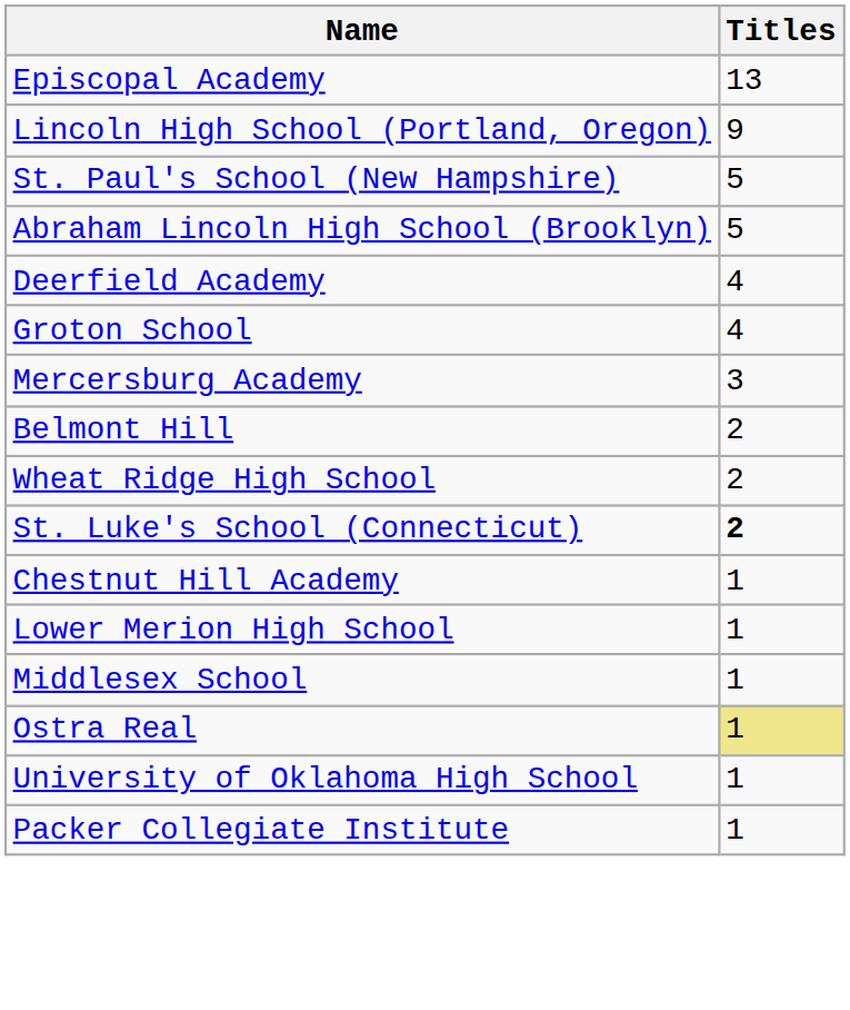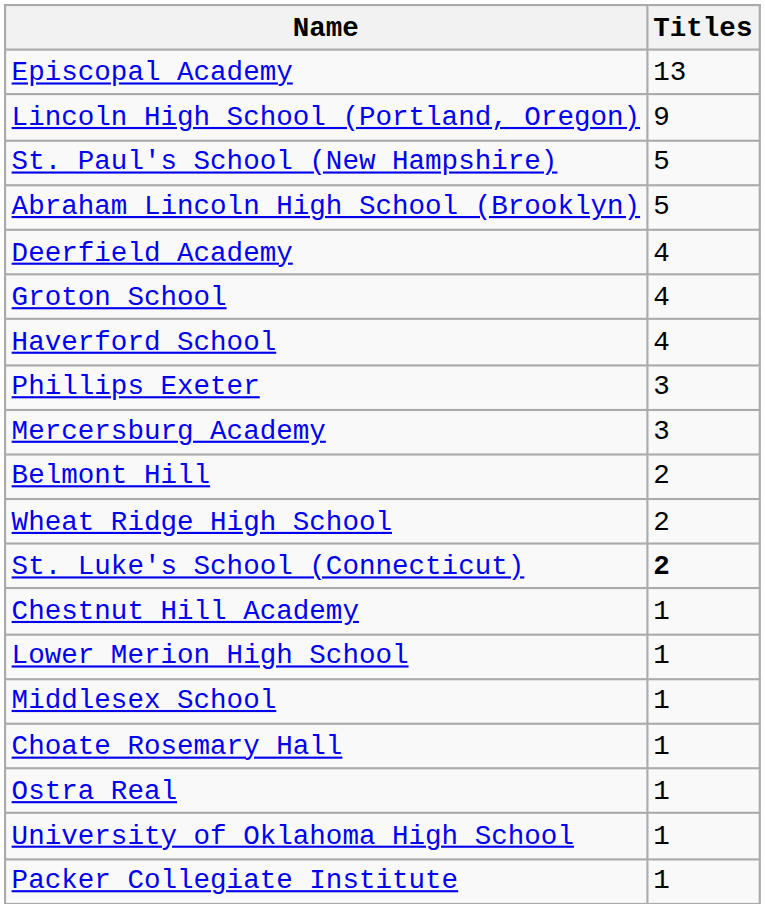+ row: Haverford School | 4
+ row: Phillips Exeter | 3
+ row: Choate Rosemary Hall | 1
Ostra Real | Titles: khaki background -> no background
